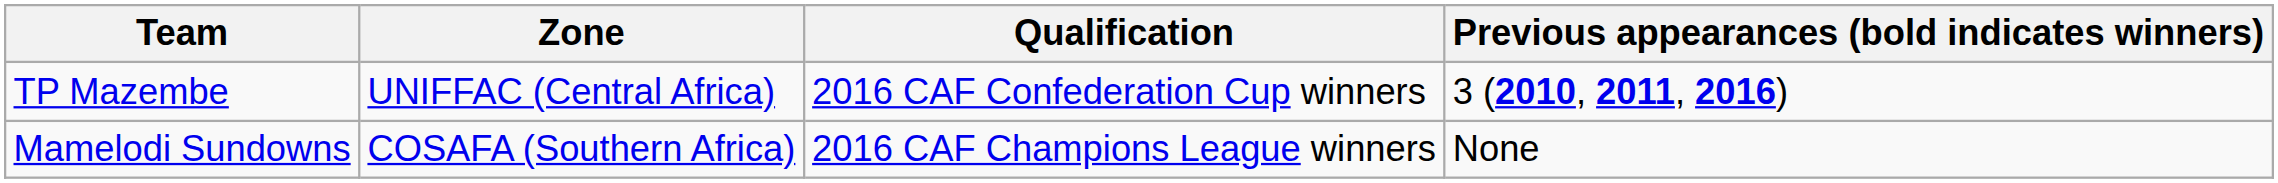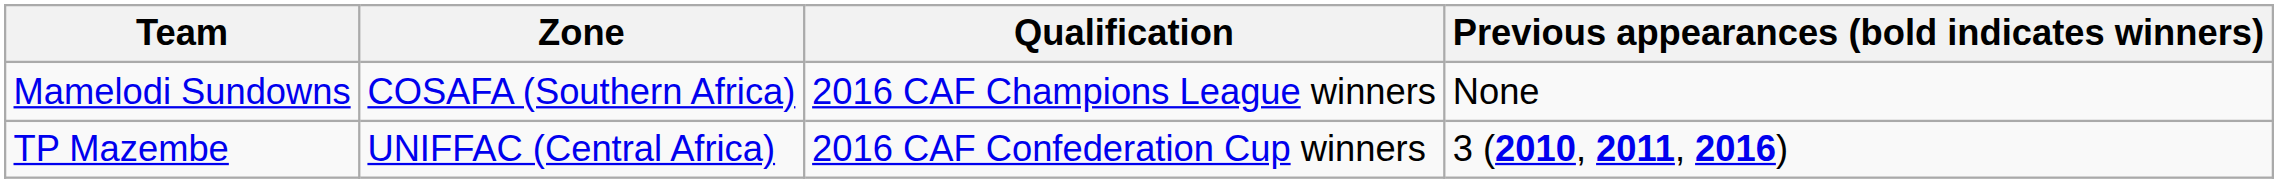rows swapped: Mamelodi Sundowns <-> TP Mazembe
